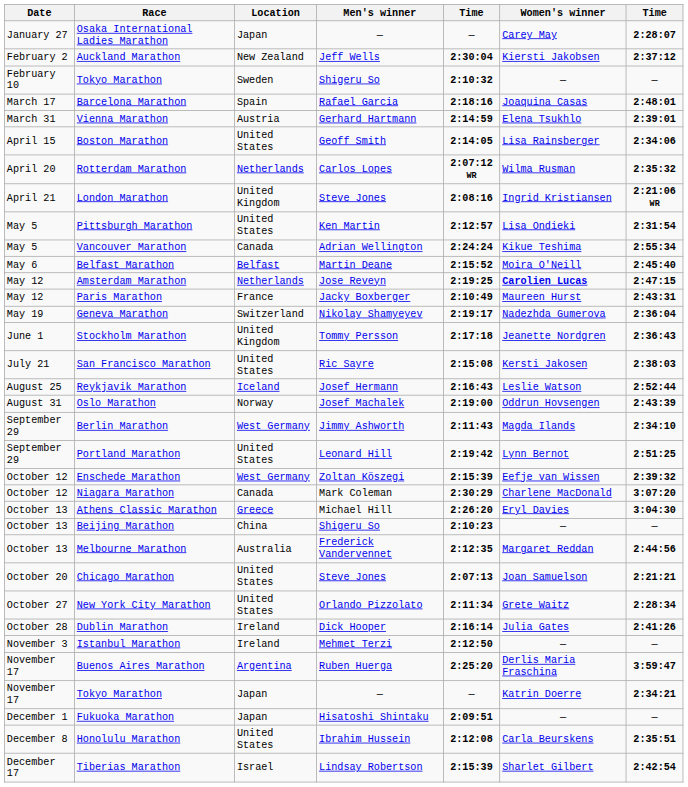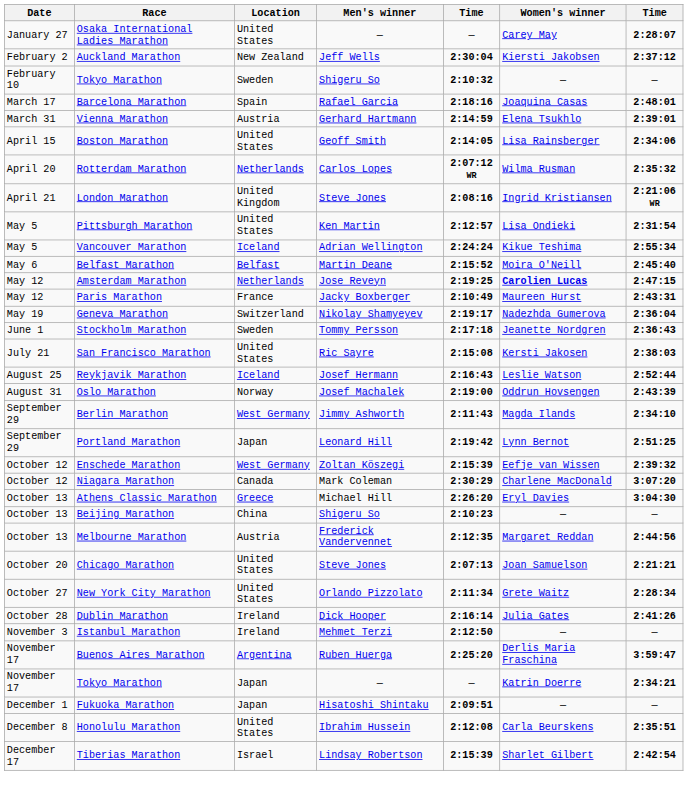Osaka International Ladies Marathon | Location: Japan -> United States
Vancouver Marathon | Location: Canada -> Iceland
Stockholm Marathon | Location: United Kingdom -> Sweden
Portland Marathon | Location: United States -> Japan
Melbourne Marathon | Location: Australia -> Austria
